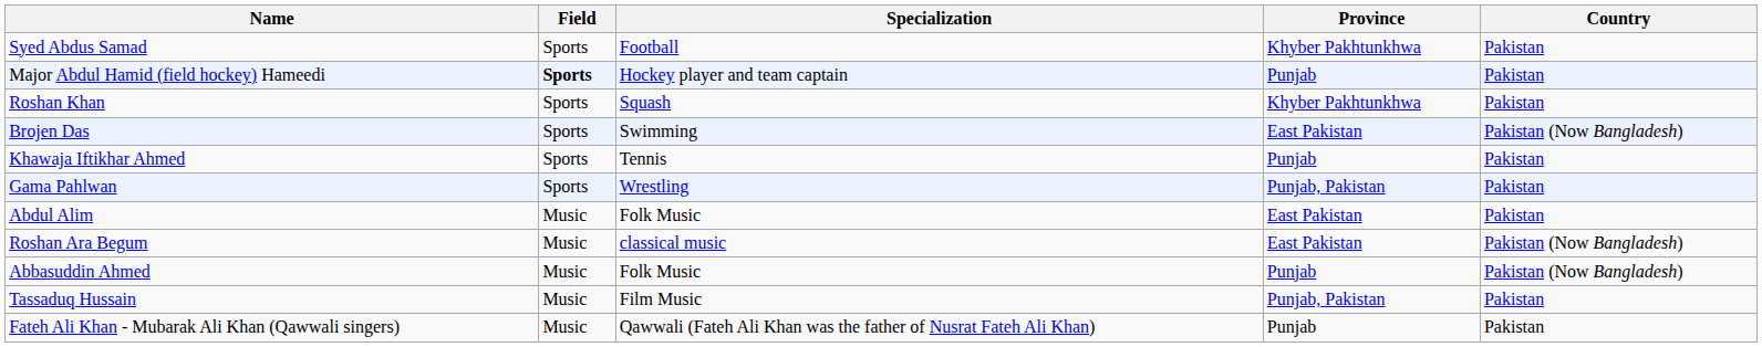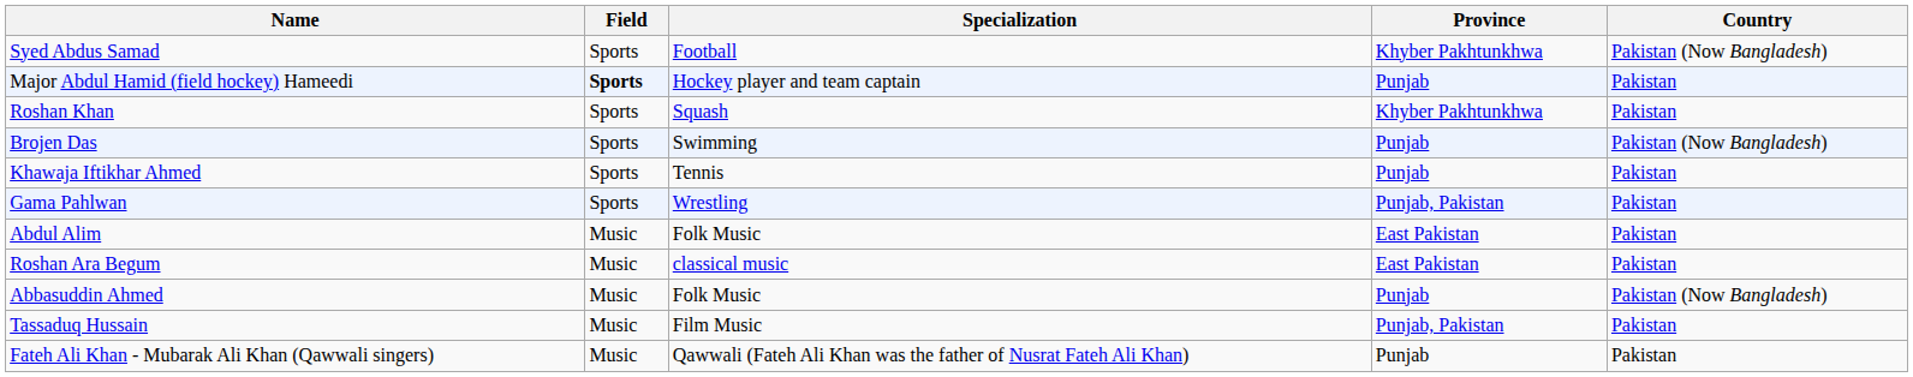Syed Abdus Samad | Country: Pakistan -> Pakistan (Now Bangladesh)
Brojen Das | Province: East Pakistan -> Punjab
Roshan Ara Begum | Country: Pakistan (Now Bangladesh) -> Pakistan
